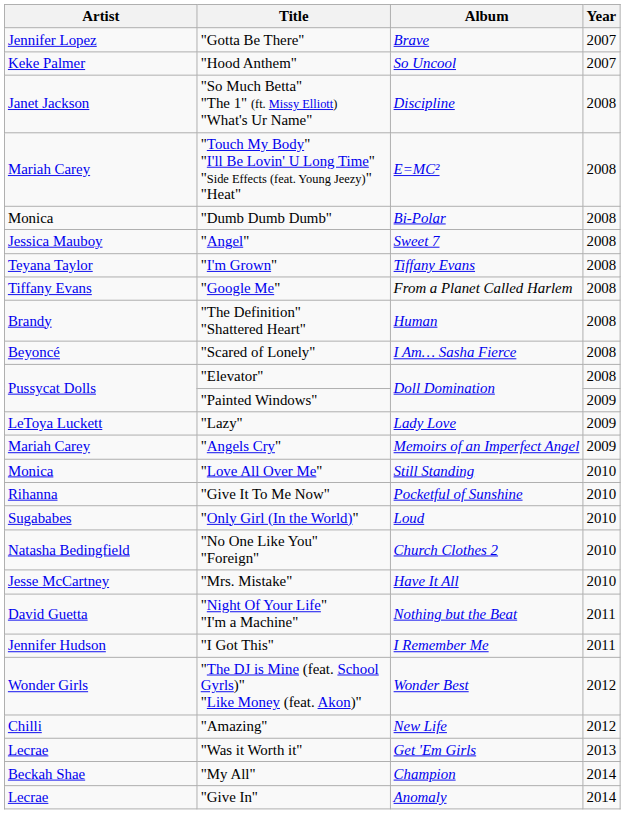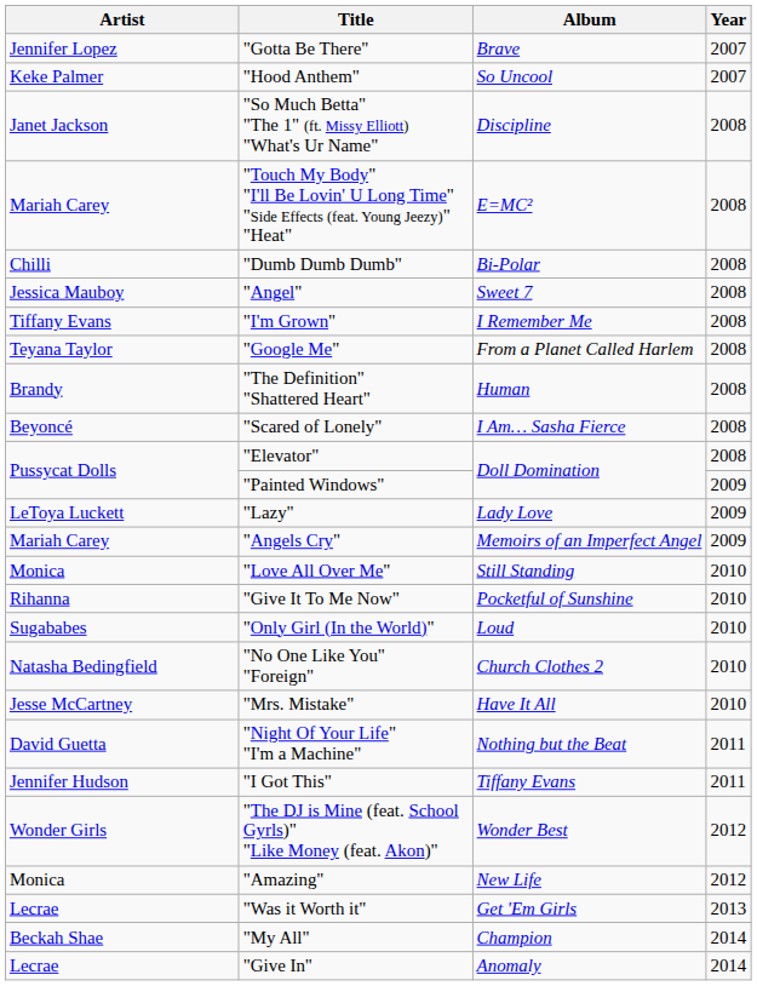"Dumb Dumb Dumb" | Artist: Monica -> Chilli
"I'm Grown" | Artist: Teyana Taylor -> Tiffany Evans
"I'm Grown" | Album: Tiffany Evans -> I Remember Me
"Google Me" | Artist: Tiffany Evans -> Teyana Taylor
"I Got This" | Album: I Remember Me -> Tiffany Evans
"Amazing" | Artist: Chilli -> Monica
